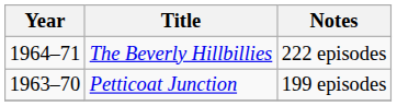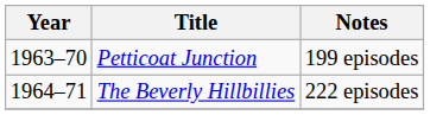rows swapped: Petticoat Junction <-> The Beverly Hillbillies
